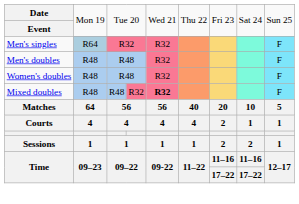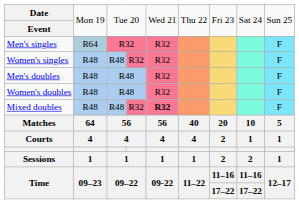+ row: Women's singles | R48 | R48 | R32 | R32 | F
